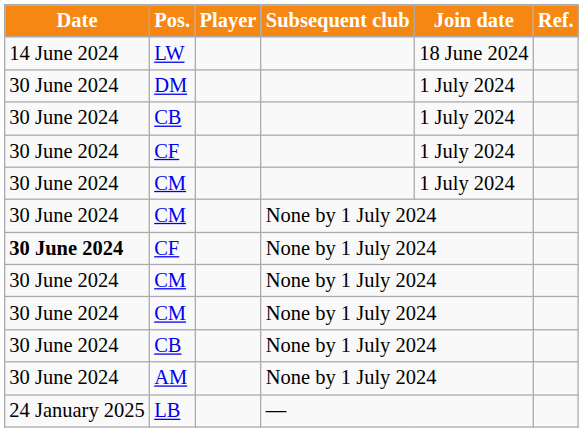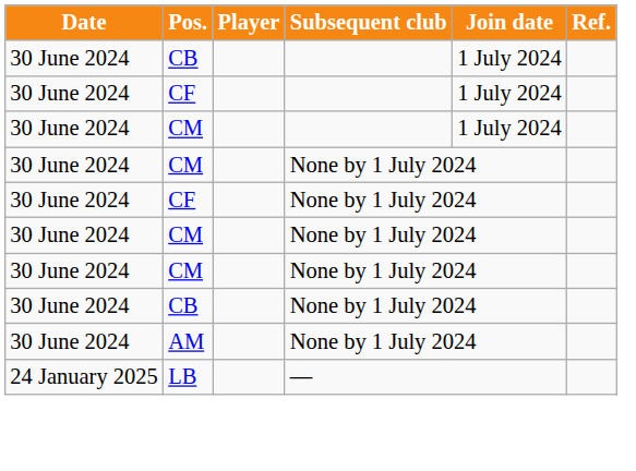- row: 14 June 2024 | LW | 18 June 2024
- row: 30 June 2024 | DM | 1 July 2024
CF / None by 1 July 2024 | Date: bold -> normal
